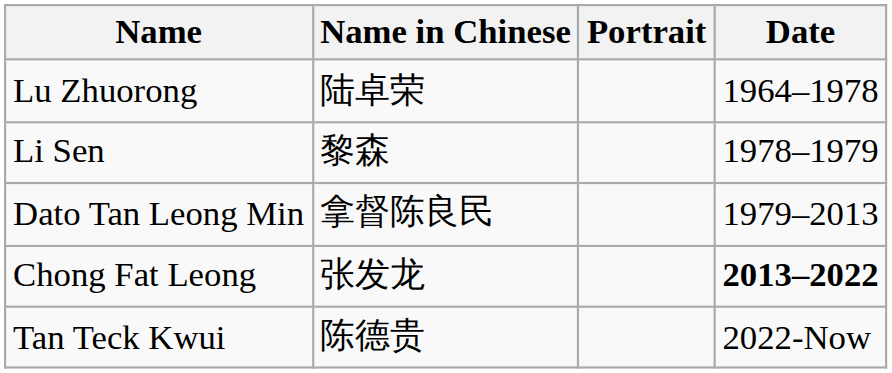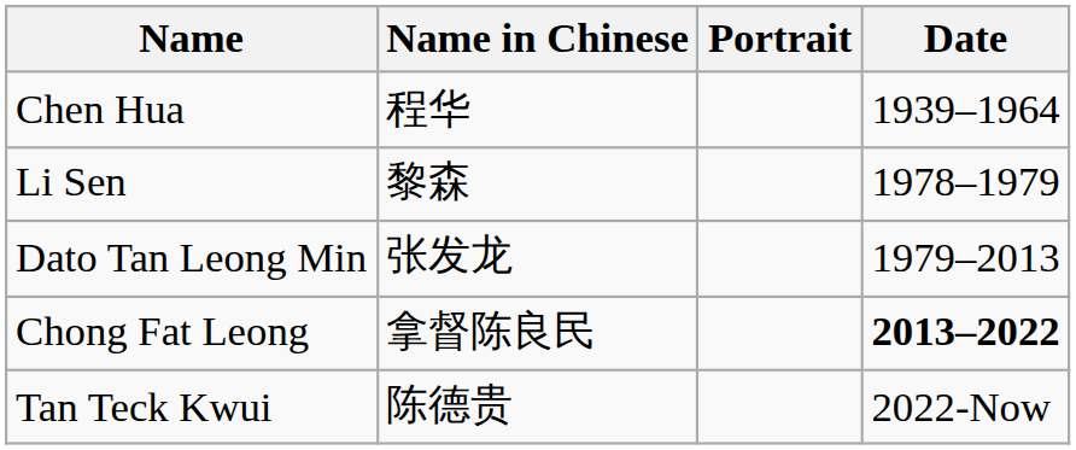+ row: Chen Hua | 程华 | 1939–1964
- row: Lu Zhuorong | 陆卓荣 | 1964–1978
Dato Tan Leong Min | Name in Chinese: 拿督陈良民 -> 张发龙
Chong Fat Leong | Name in Chinese: 张发龙 -> 拿督陈良民
